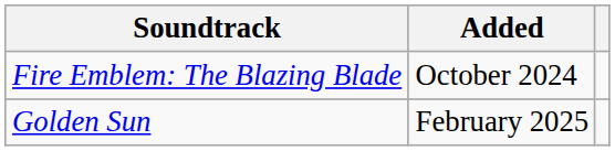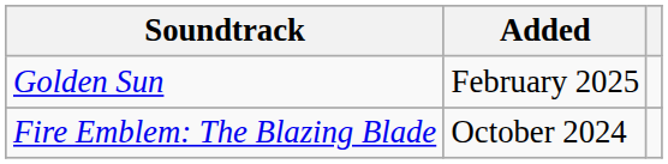rows swapped: Fire Emblem: The Blazing Blade <-> Golden Sun
